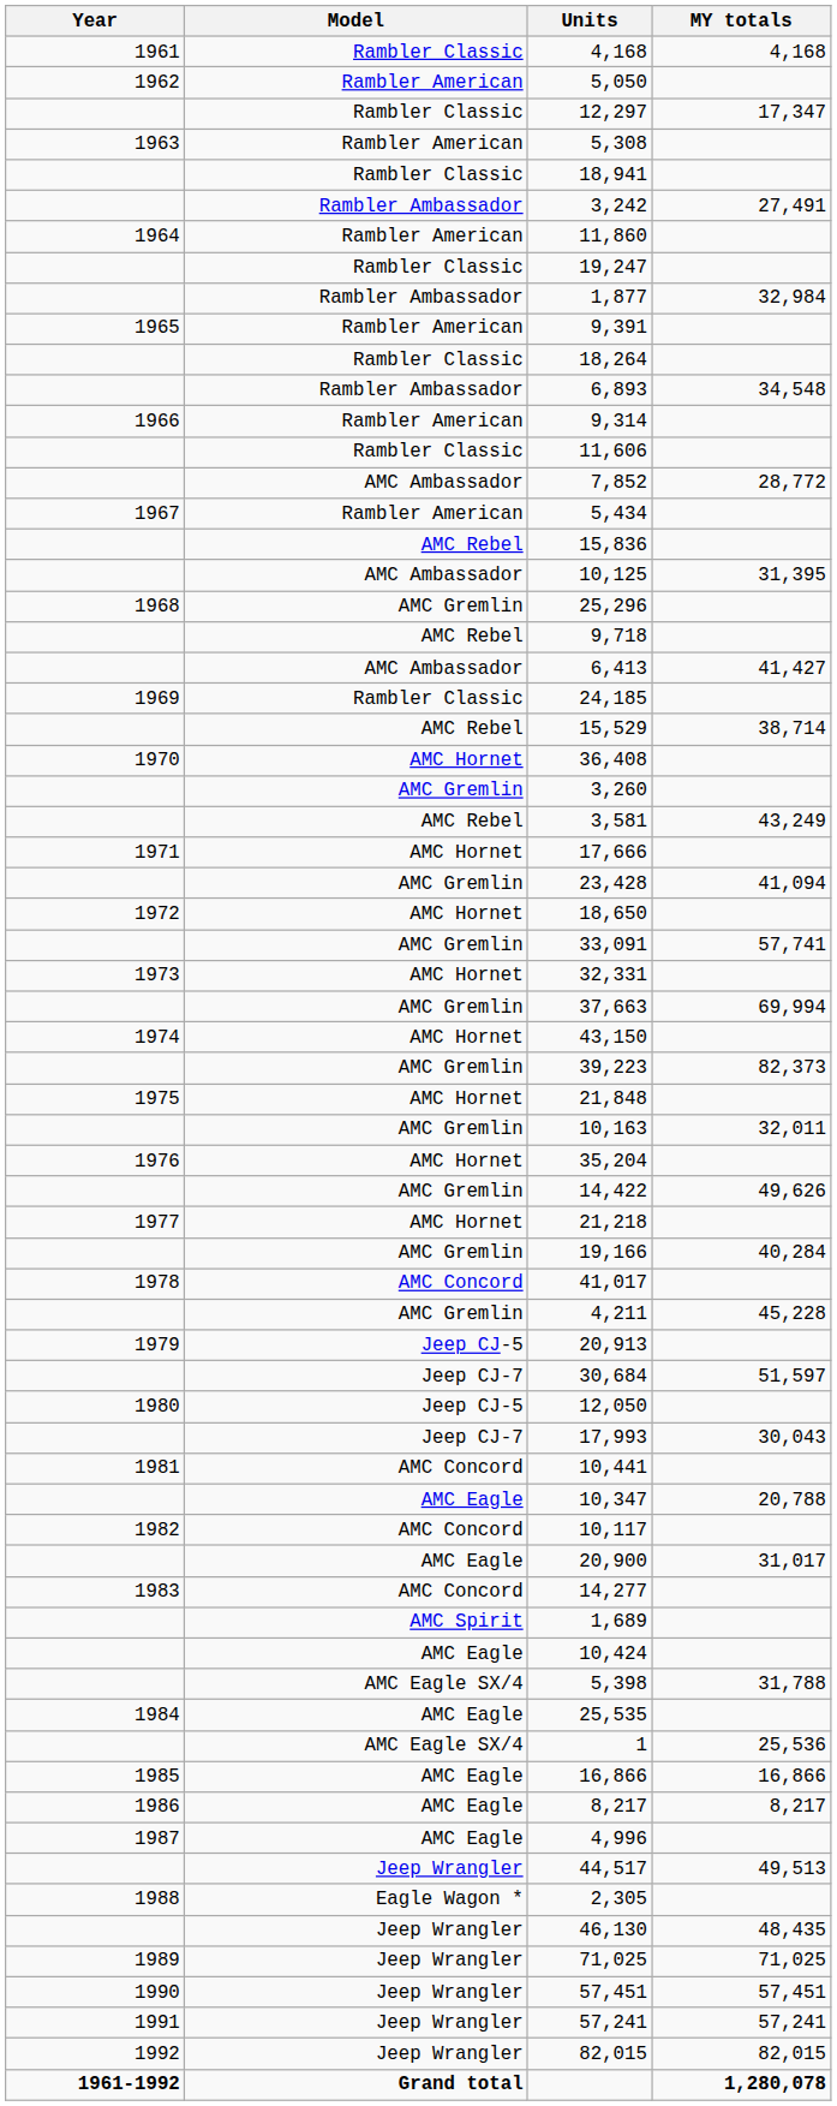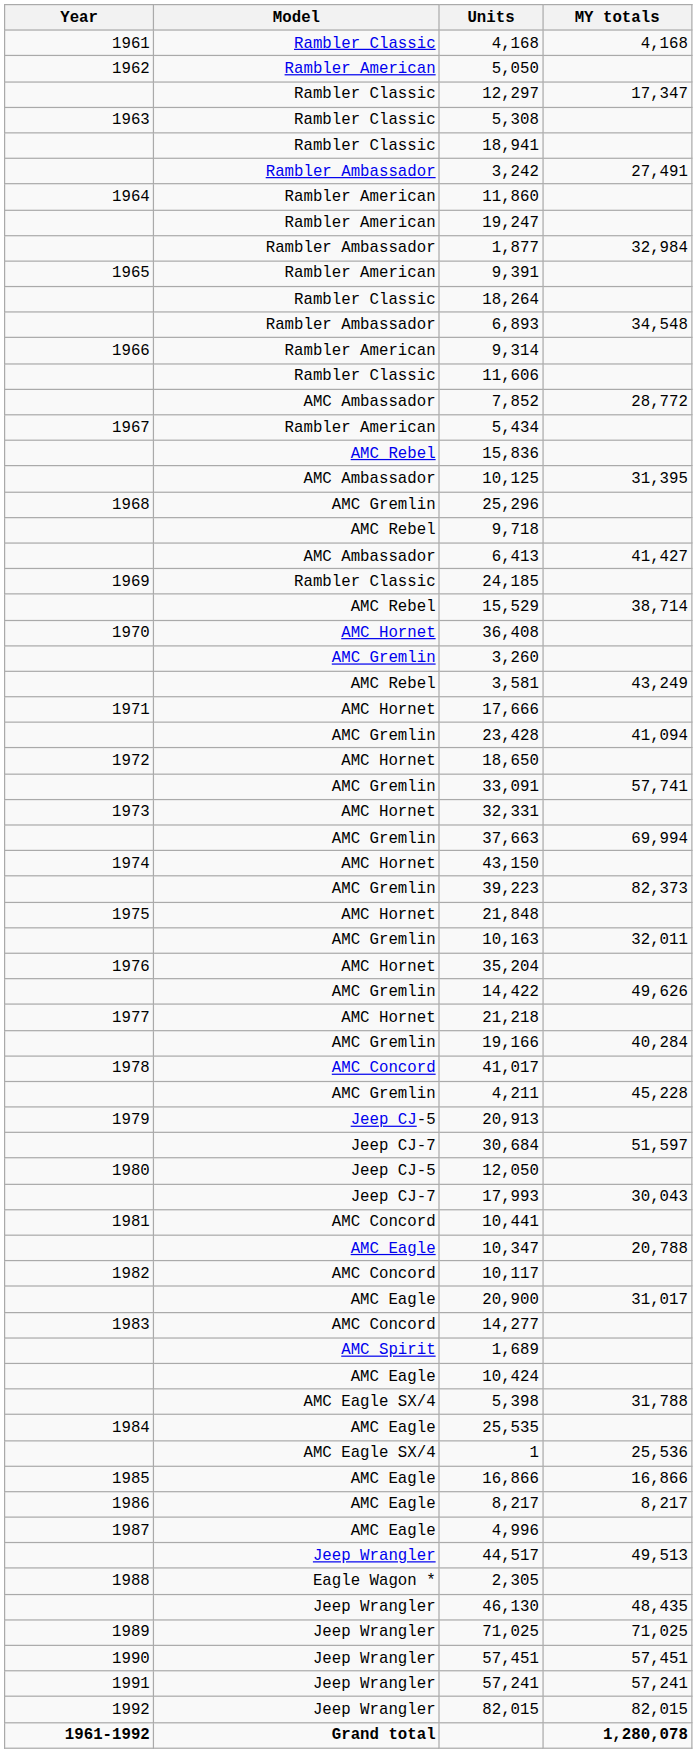5,308 | Model: Rambler American -> Rambler Classic
19,247 | Model: Rambler Classic -> Rambler American
